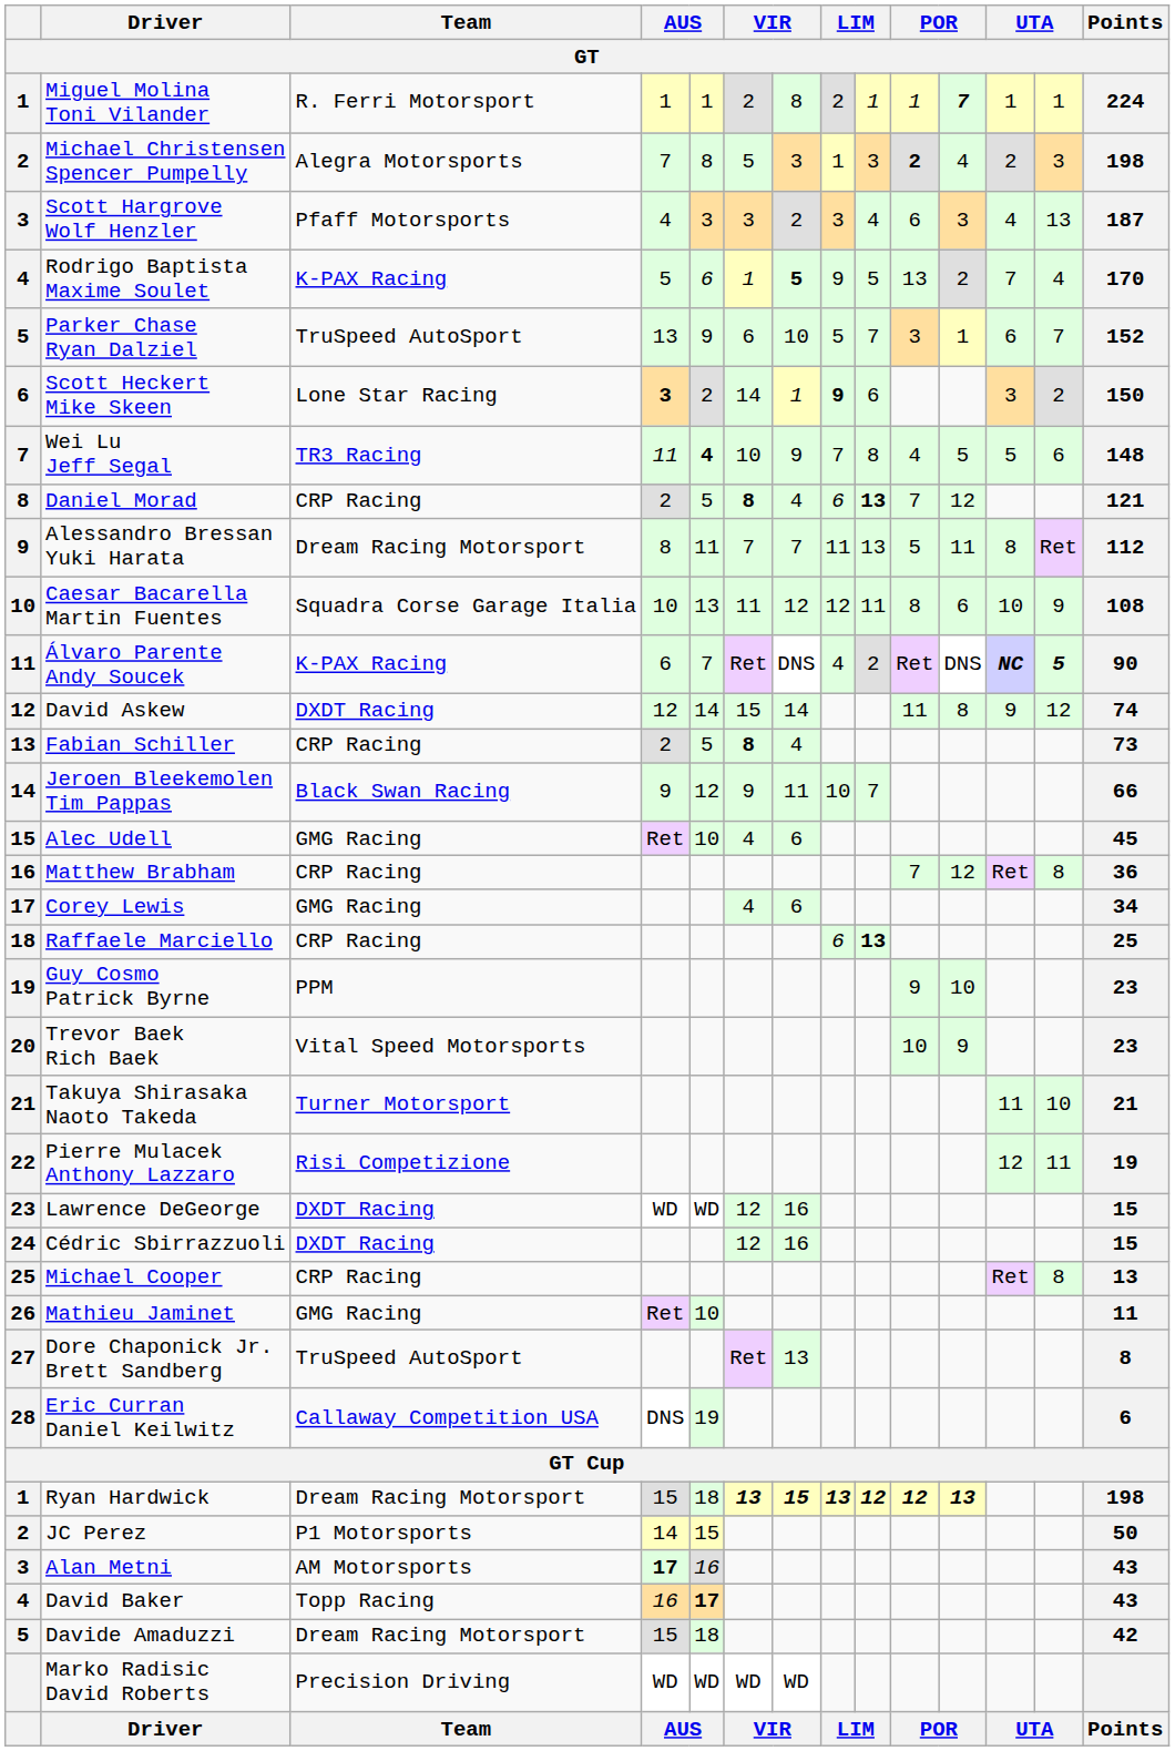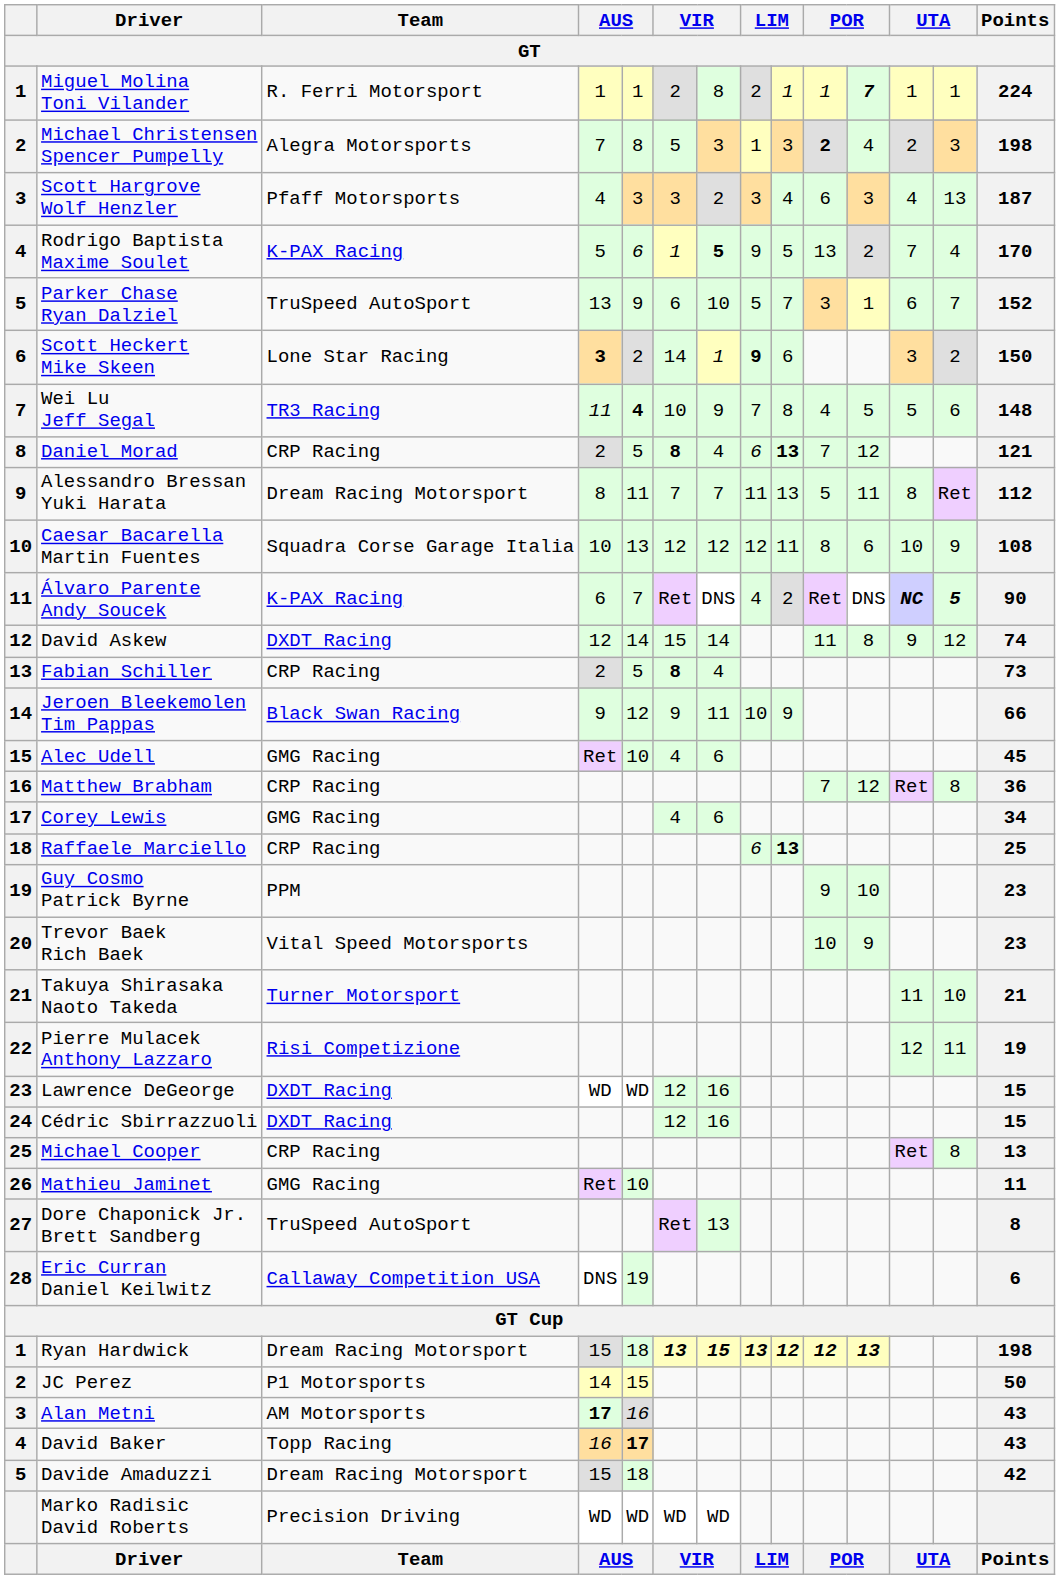Caesar Bacarella Martin Fuentes | column 6: 11 -> 12
Jeroen Bleekemolen Tim Pappas | column 9: 7 -> 9
